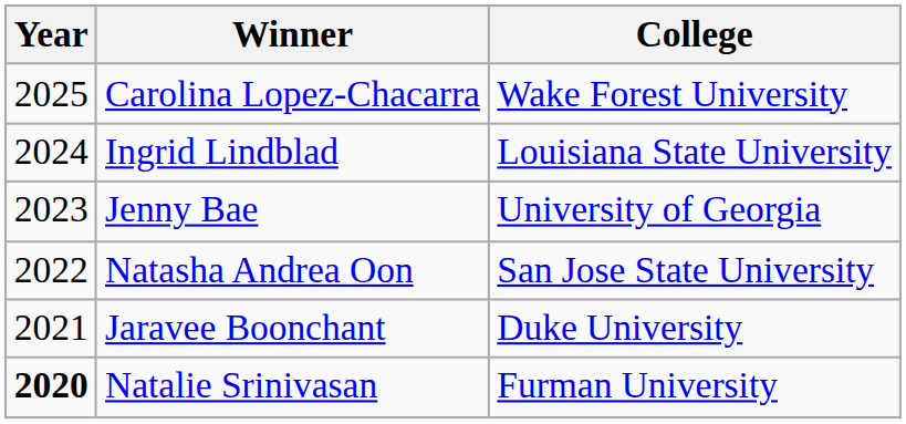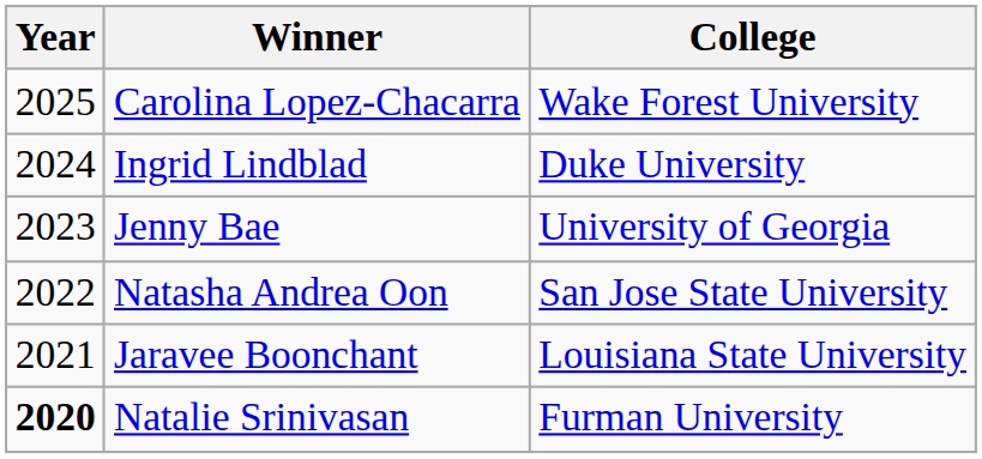Ingrid Lindblad | College: Louisiana State University -> Duke University
Jaravee Boonchant | College: Duke University -> Louisiana State University
